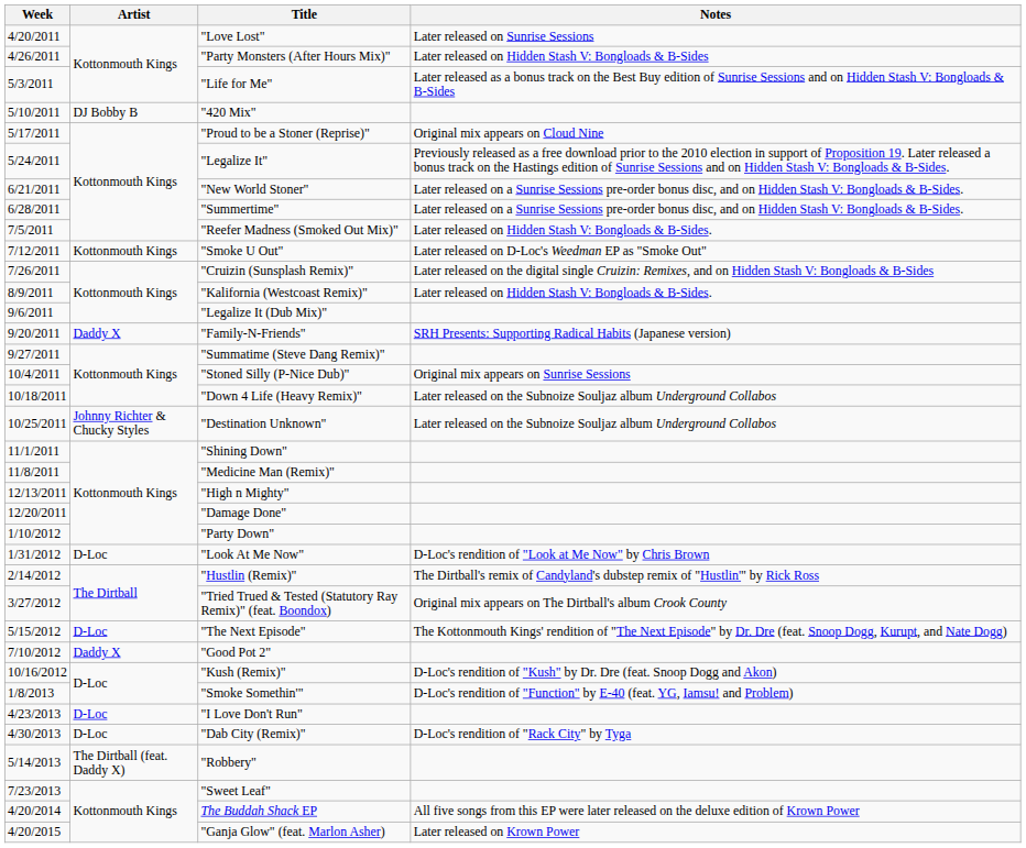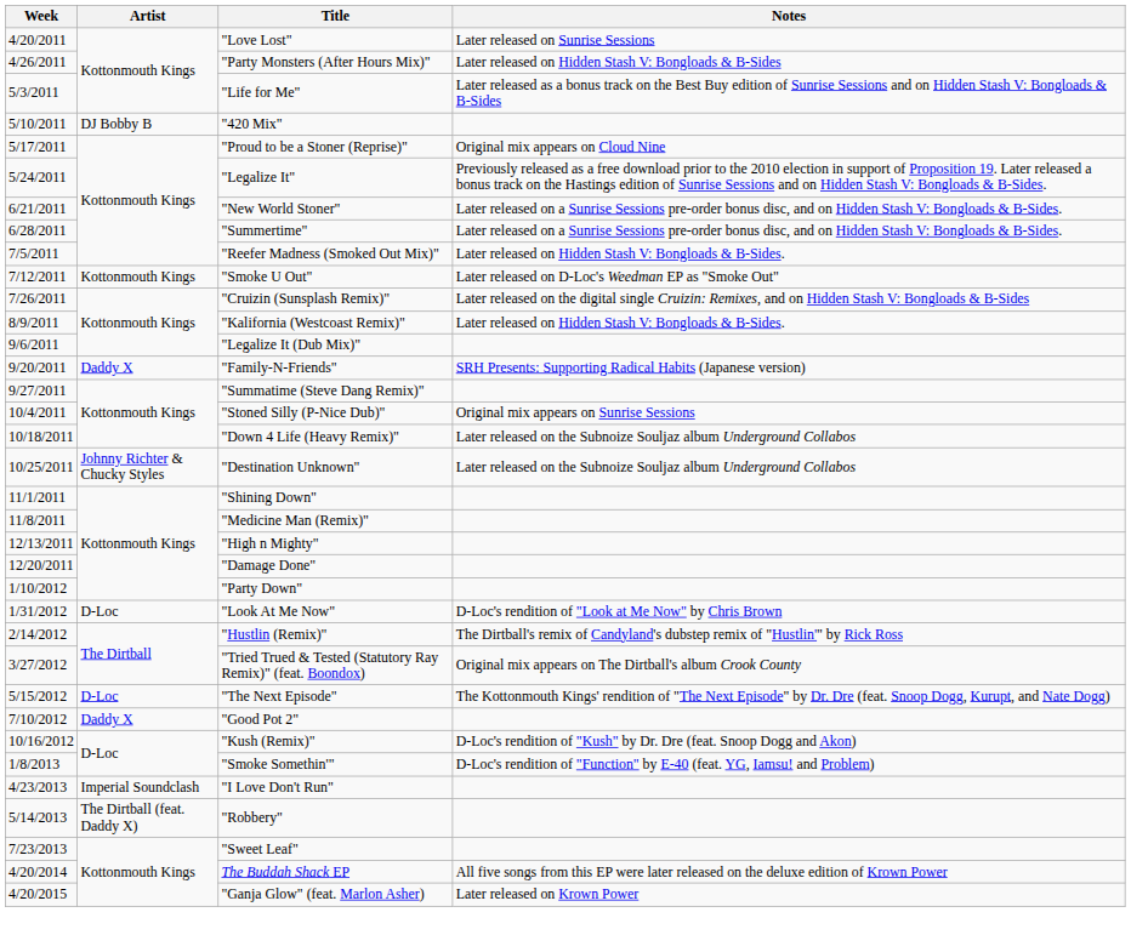"I Love Don't Run" | Artist: D-Loc -> Imperial Soundclash
- row: 4/30/2013 | D-Loc | "Dab City (Remix)" | D-Loc's rendition of "Rack City" by Tyga
